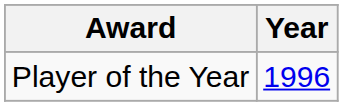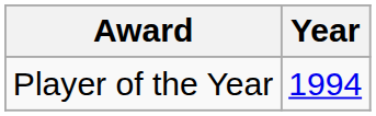Player of the Year | Year: 1996 -> 1994
